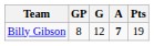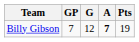Billy Gibson | GP: 8 -> 7
